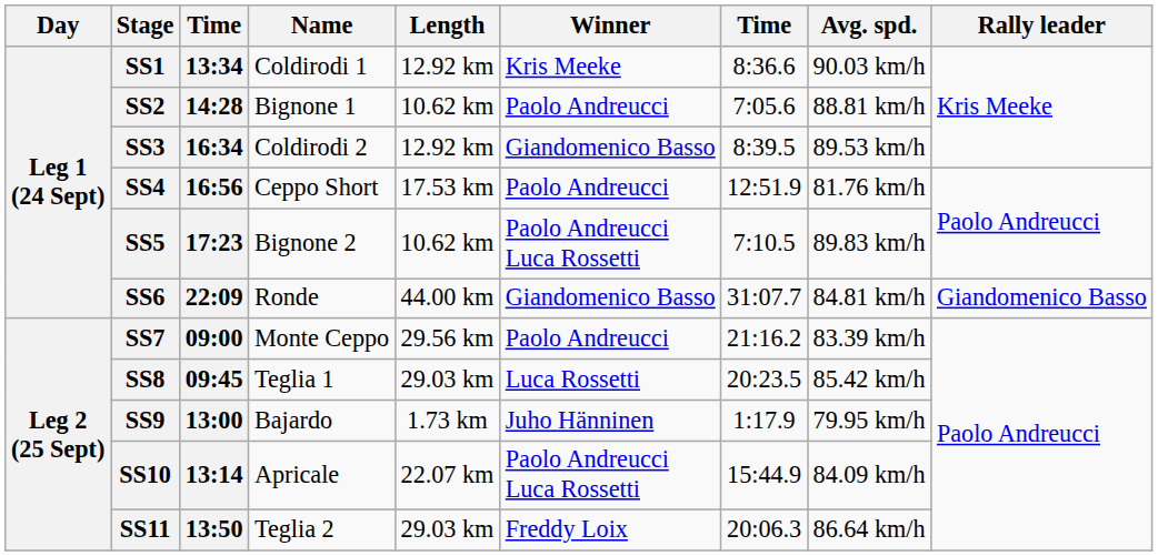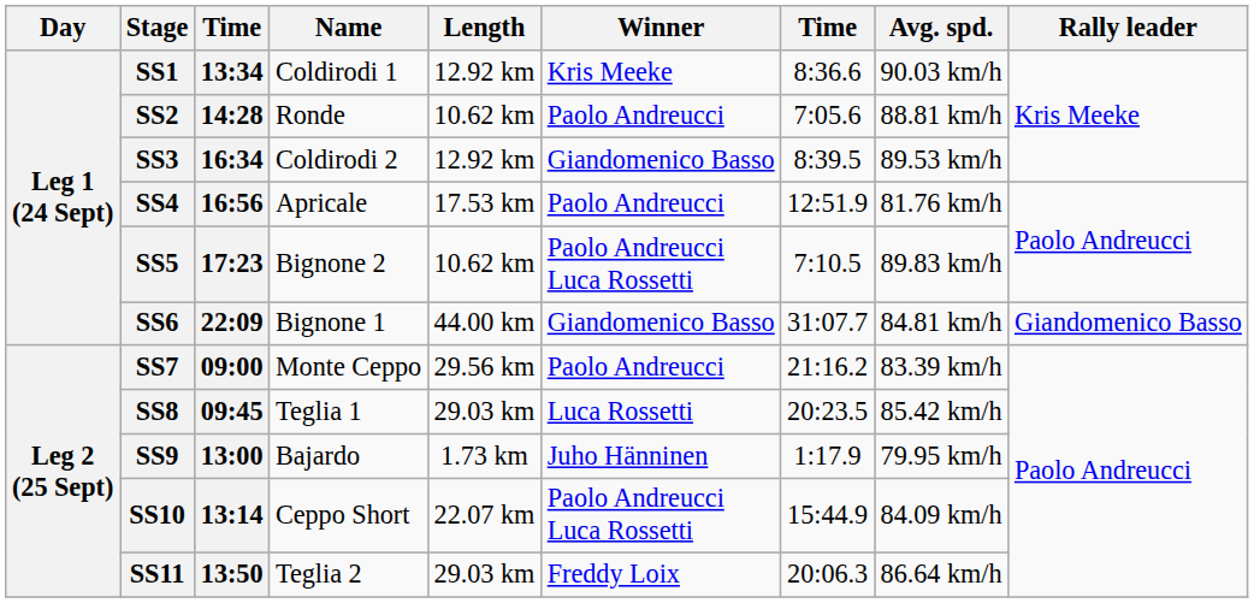SS2 | Name: Bignone 1 -> Ronde
SS4 | Name: Ceppo Short -> Apricale
SS6 | Name: Ronde -> Bignone 1
SS10 | Name: Apricale -> Ceppo Short
